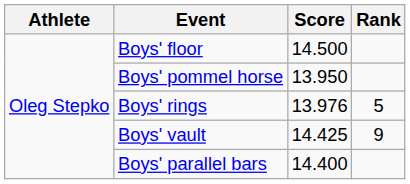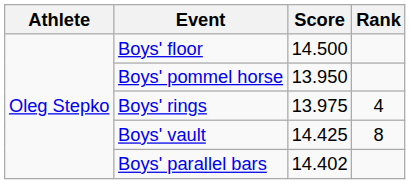Boys' rings | Score: 13.976 -> 13.975
Boys' rings | Rank: 5 -> 4
Boys' vault | Rank: 9 -> 8
Boys' parallel bars | Score: 14.400 -> 14.402
